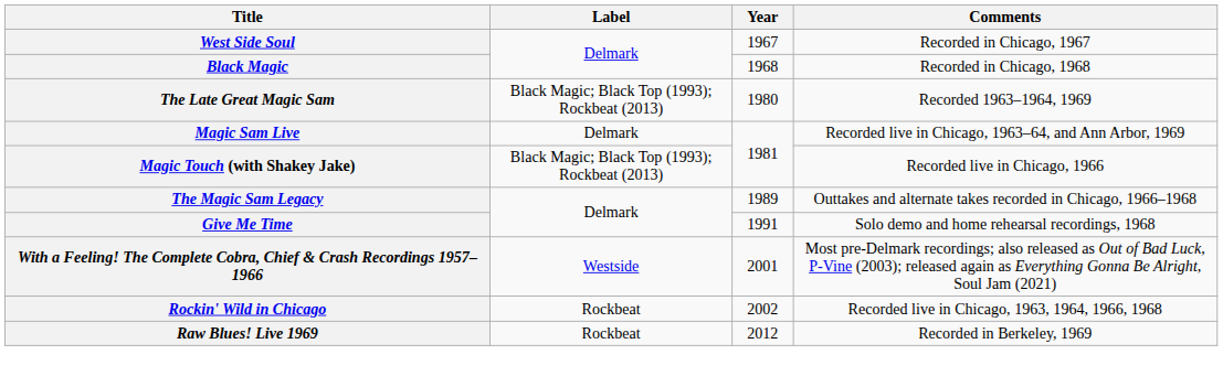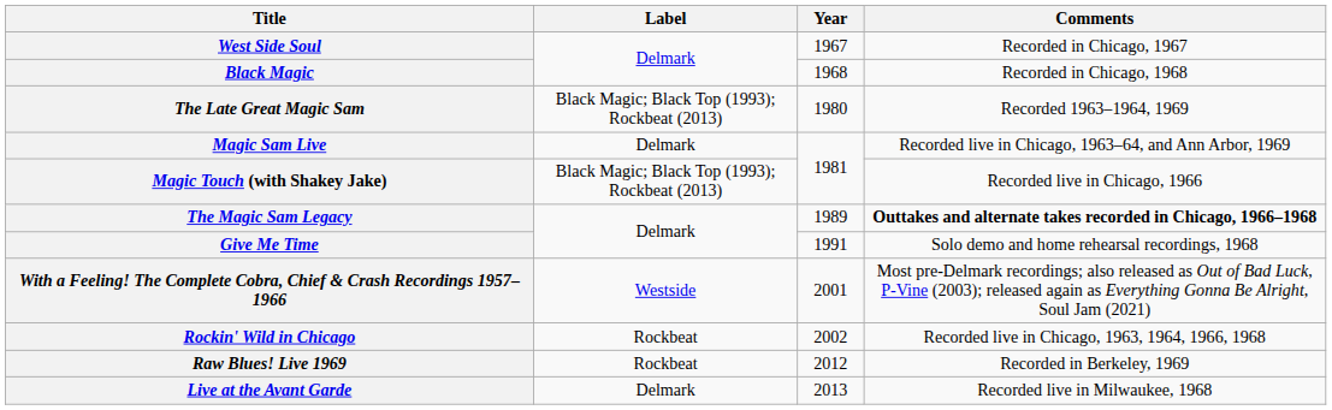The Magic Sam Legacy | Comments: normal -> bold
+ row: Live at the Avant Garde | Delmark | 2013 | Recorded live in Milwaukee, 1968
